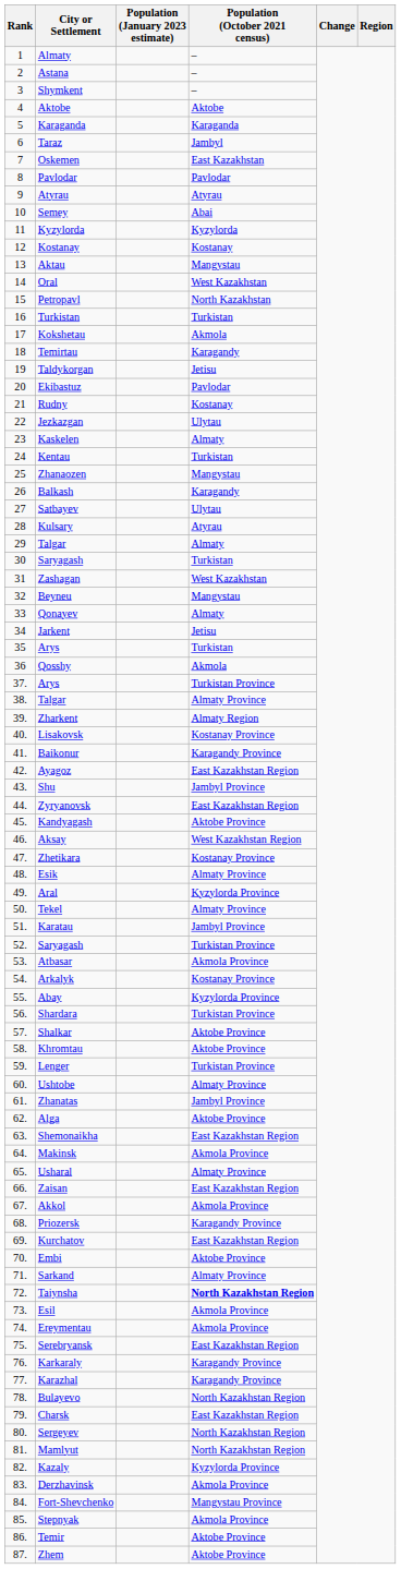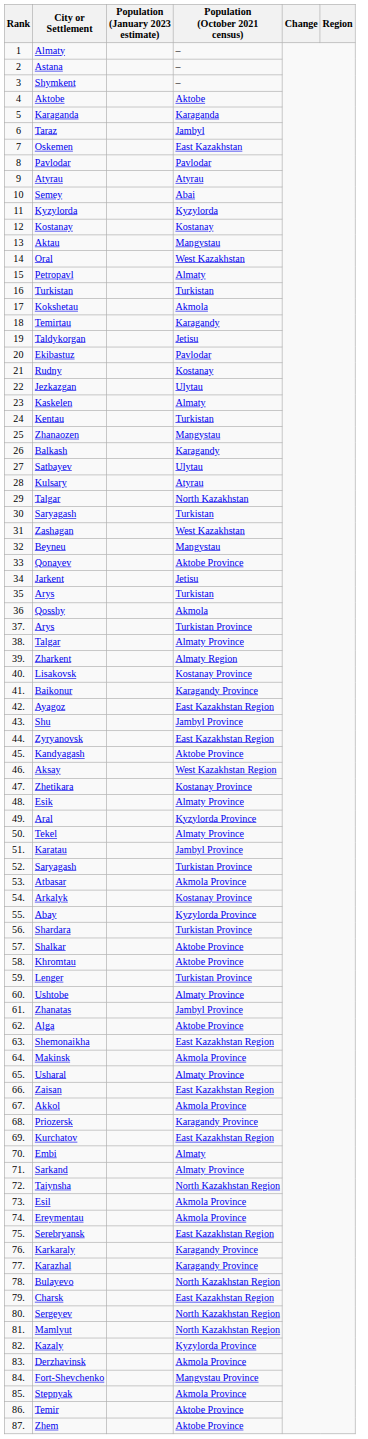Petropavl | Population (October 2021 census): North Kazakhstan -> Almaty
29 / Talgar | Population (October 2021 census): Almaty -> North Kazakhstan
Qonayev | Population (October 2021 census): Almaty -> Aktobe Province
Embi | Population (October 2021 census): Aktobe Province -> Almaty
Taiynsha | Population (October 2021 census): bold -> normal
